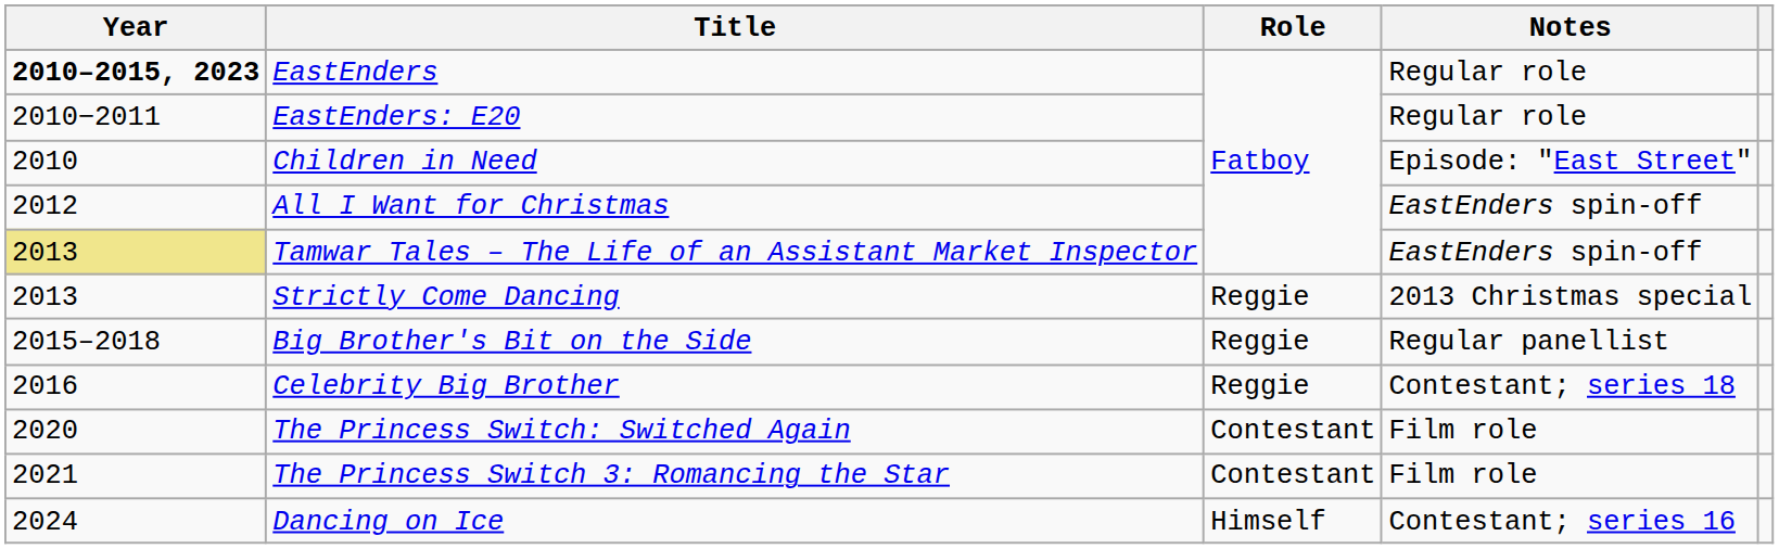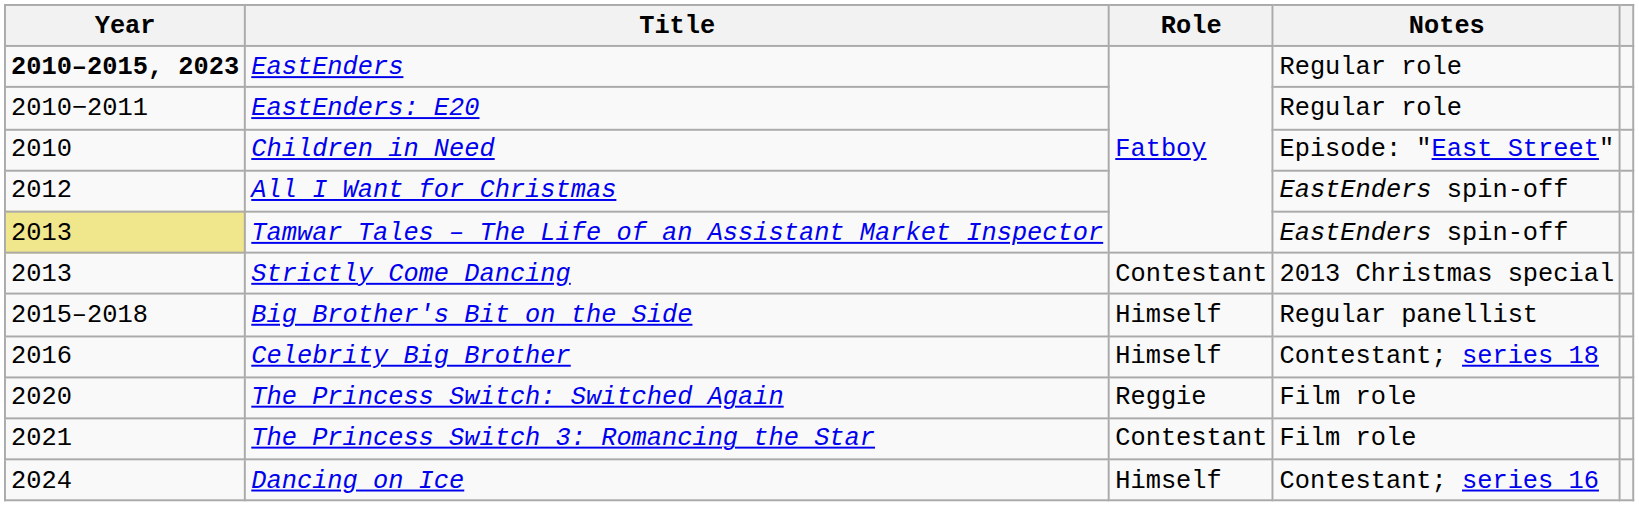Strictly Come Dancing | Role: Reggie -> Contestant
Big Brother's Bit on the Side | Role: Reggie -> Himself
Celebrity Big Brother | Role: Reggie -> Himself
The Princess Switch: Switched Again | Role: Contestant -> Reggie
